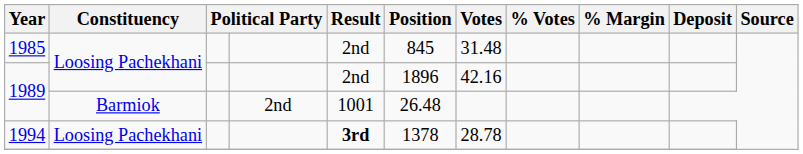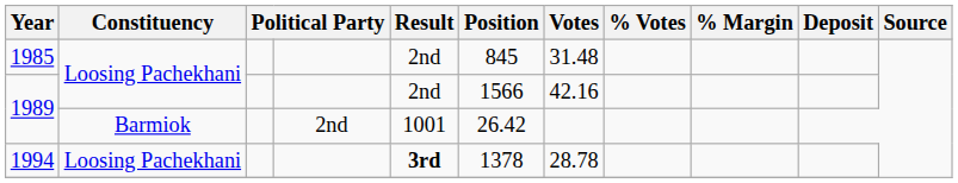1989 / Loosing Pachekhani | Position: 1896 -> 1566
1989 / Barmiok | Position: 26.48 -> 26.42
